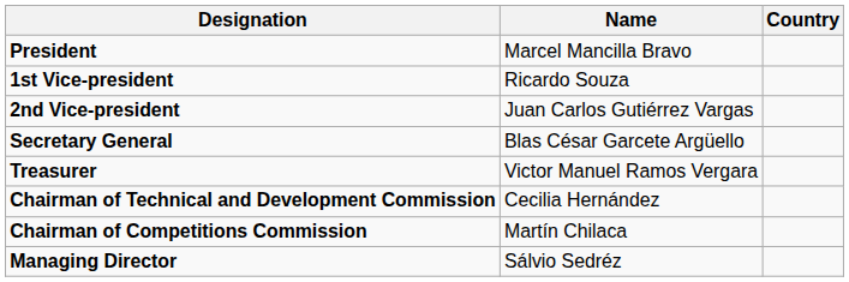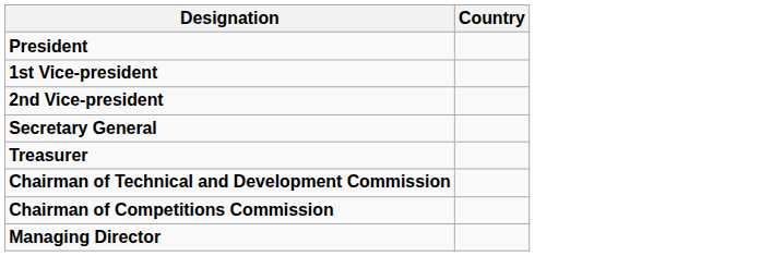- column: Name | Marcel Mancilla Bravo | Ricardo Souza | Juan Carlos Gutiérrez Vargas | Blas César Garcete Argüello | Victor Manuel Ramos Vergara | Cecilia Hernández | Martín Chilaca | Sálvio Sedréz
